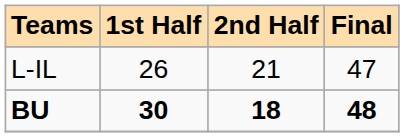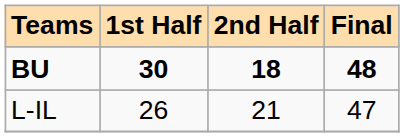rows swapped: BU <-> L-IL
